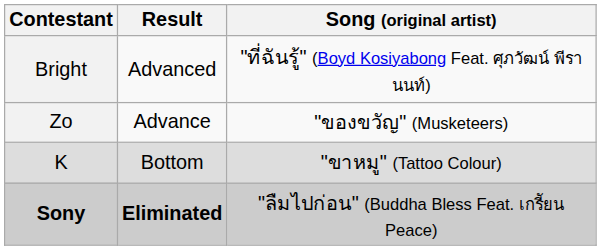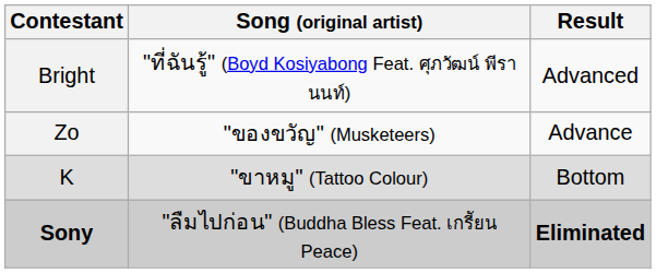columns swapped: Song (original artist) <-> Result
